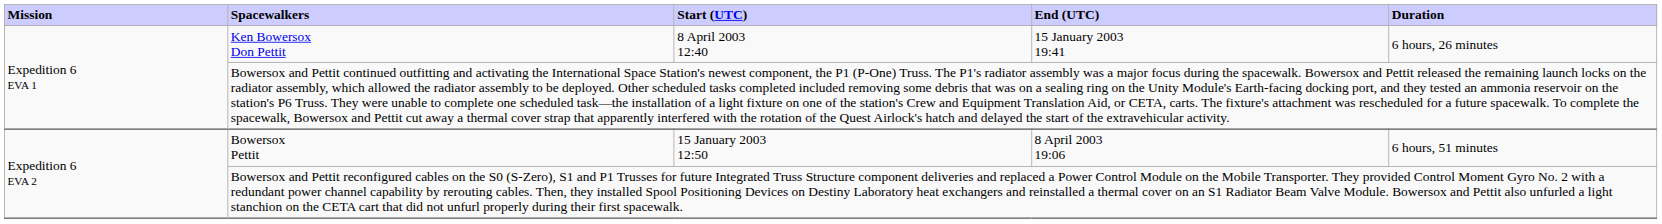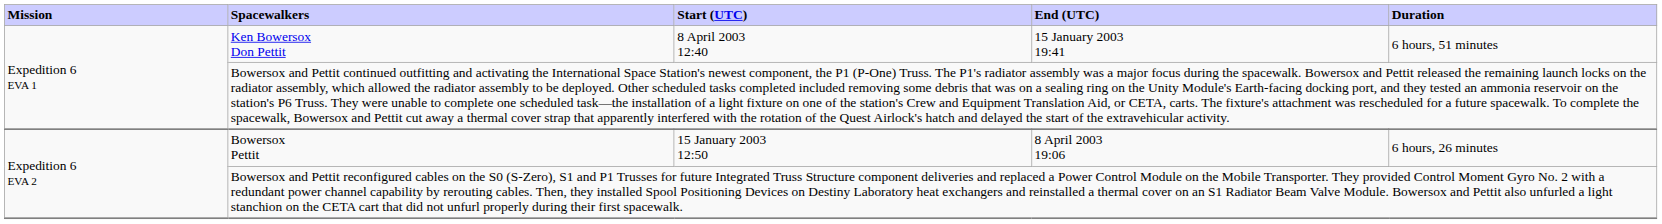Ken Bowersox Don Pettit | Duration: 6 hours, 26 minutes -> 6 hours, 51 minutes
Bowersox Pettit | Duration: 6 hours, 51 minutes -> 6 hours, 26 minutes
